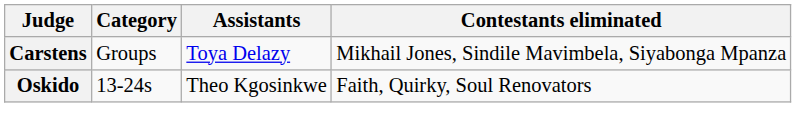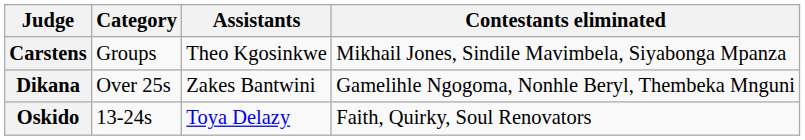Carstens | Assistants: Toya Delazy -> Theo Kgosinkwe
+ row: Dikana | Over 25s | Zakes Bantwini | Gamelihle Ngogoma, Nonhle Beryl, Thembeka Mnguni
Oskido | Assistants: Theo Kgosinkwe -> Toya Delazy
